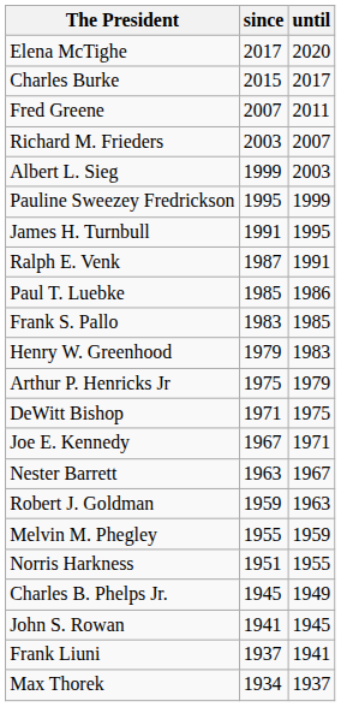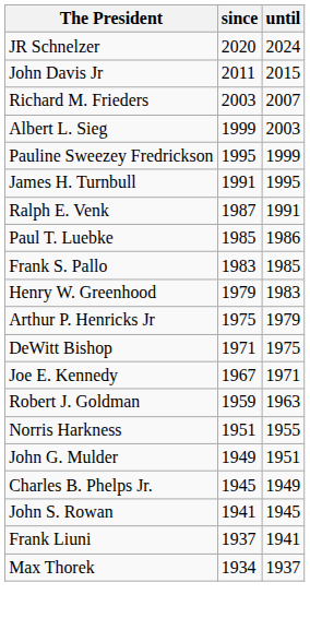+ row: JR Schnelzer | 2020 | 2024
- row: Elena McTighe | 2017 | 2020
- row: Charles Burke | 2015 | 2017
+ row: John Davis Jr | 2011 | 2015
- row: Fred Greene | 2007 | 2011
- row: Nester Barrett | 1963 | 1967
- row: Melvin M. Phegley | 1955 | 1959
+ row: John G. Mulder | 1949 | 1951
